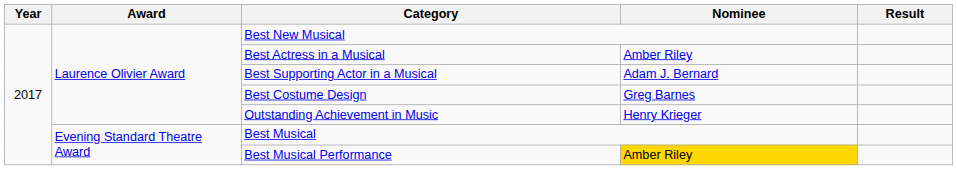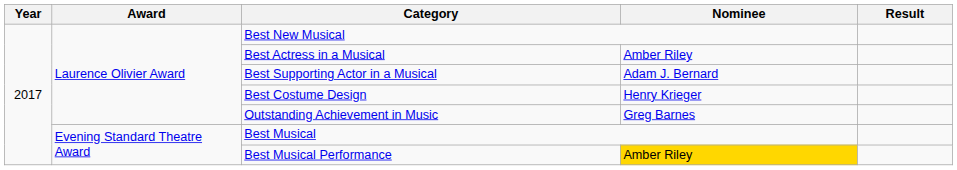Best Costume Design | Nominee: Greg Barnes -> Henry Krieger
Outstanding Achievement in Music | Nominee: Henry Krieger -> Greg Barnes
